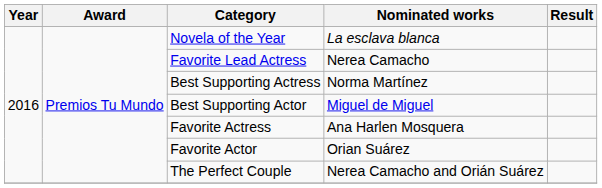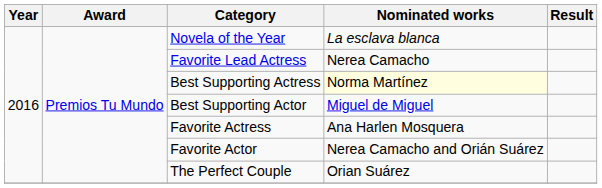Best Supporting Actress | Nominated works: no background -> lightyellow background
Favorite Actor | Nominated works: Orian Suárez -> Nerea Camacho and Orián Suárez
The Perfect Couple | Nominated works: Nerea Camacho and Orián Suárez -> Orian Suárez
